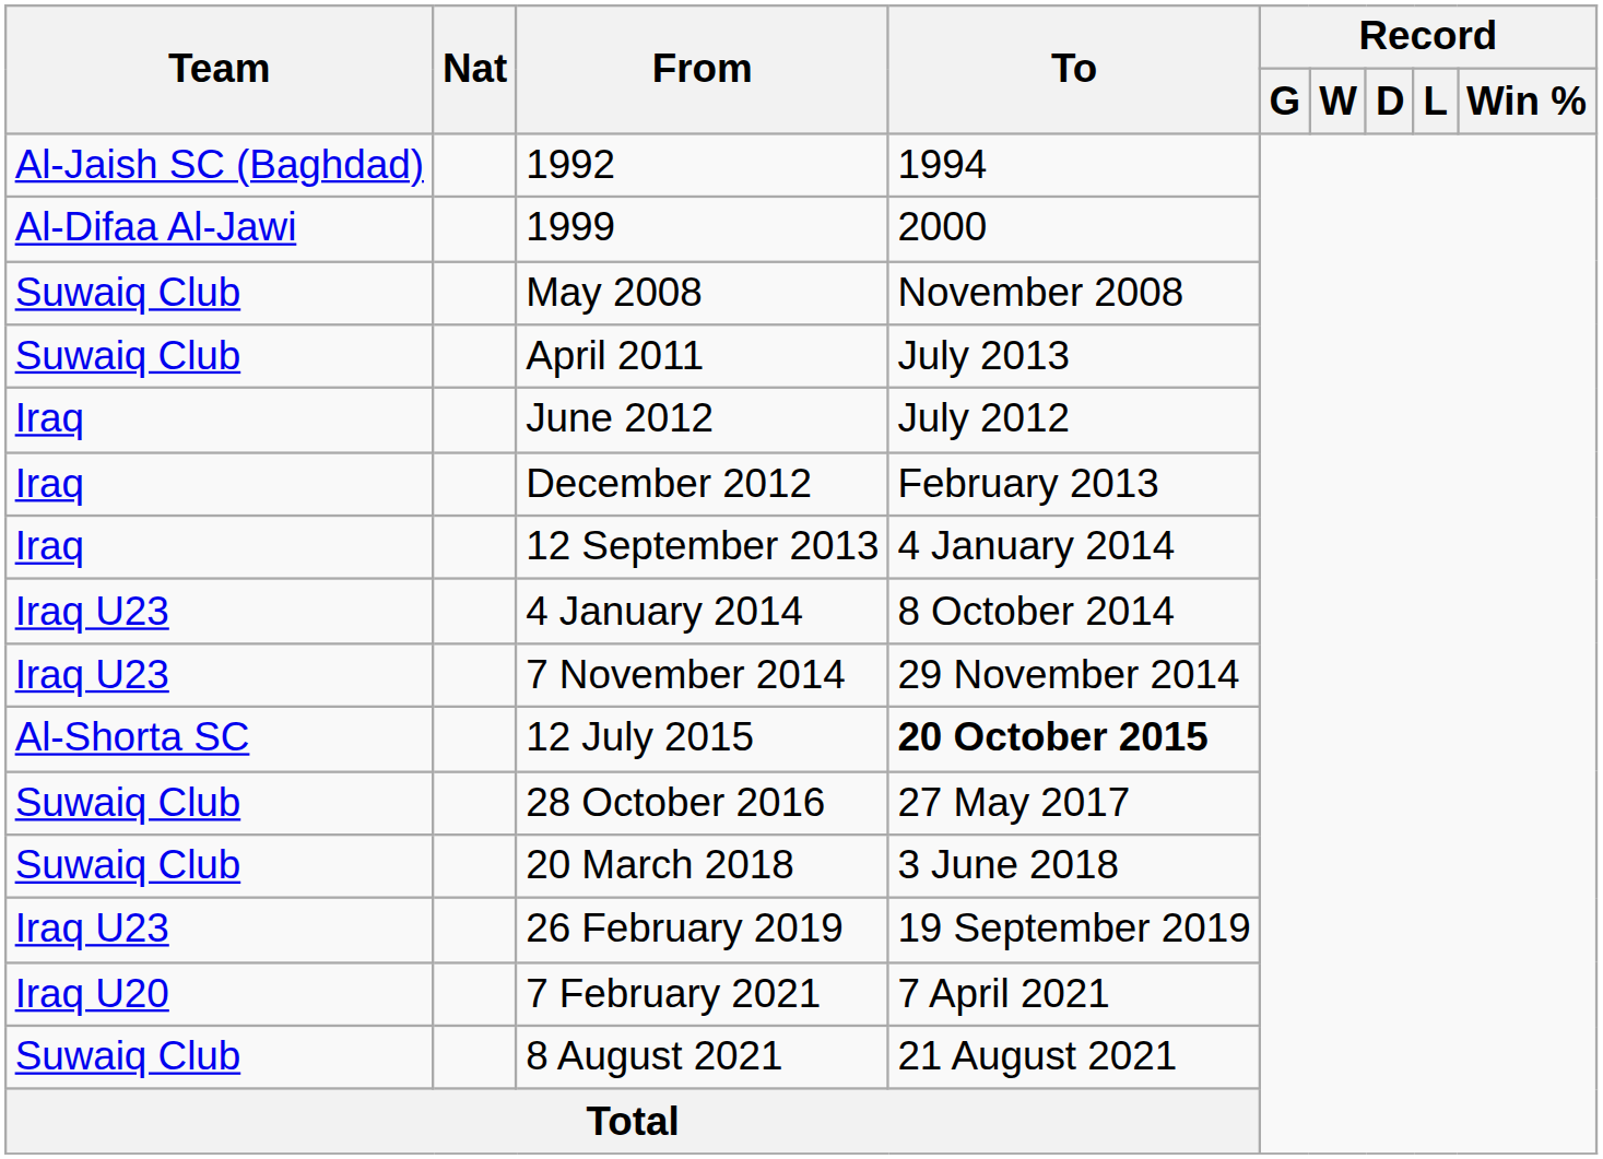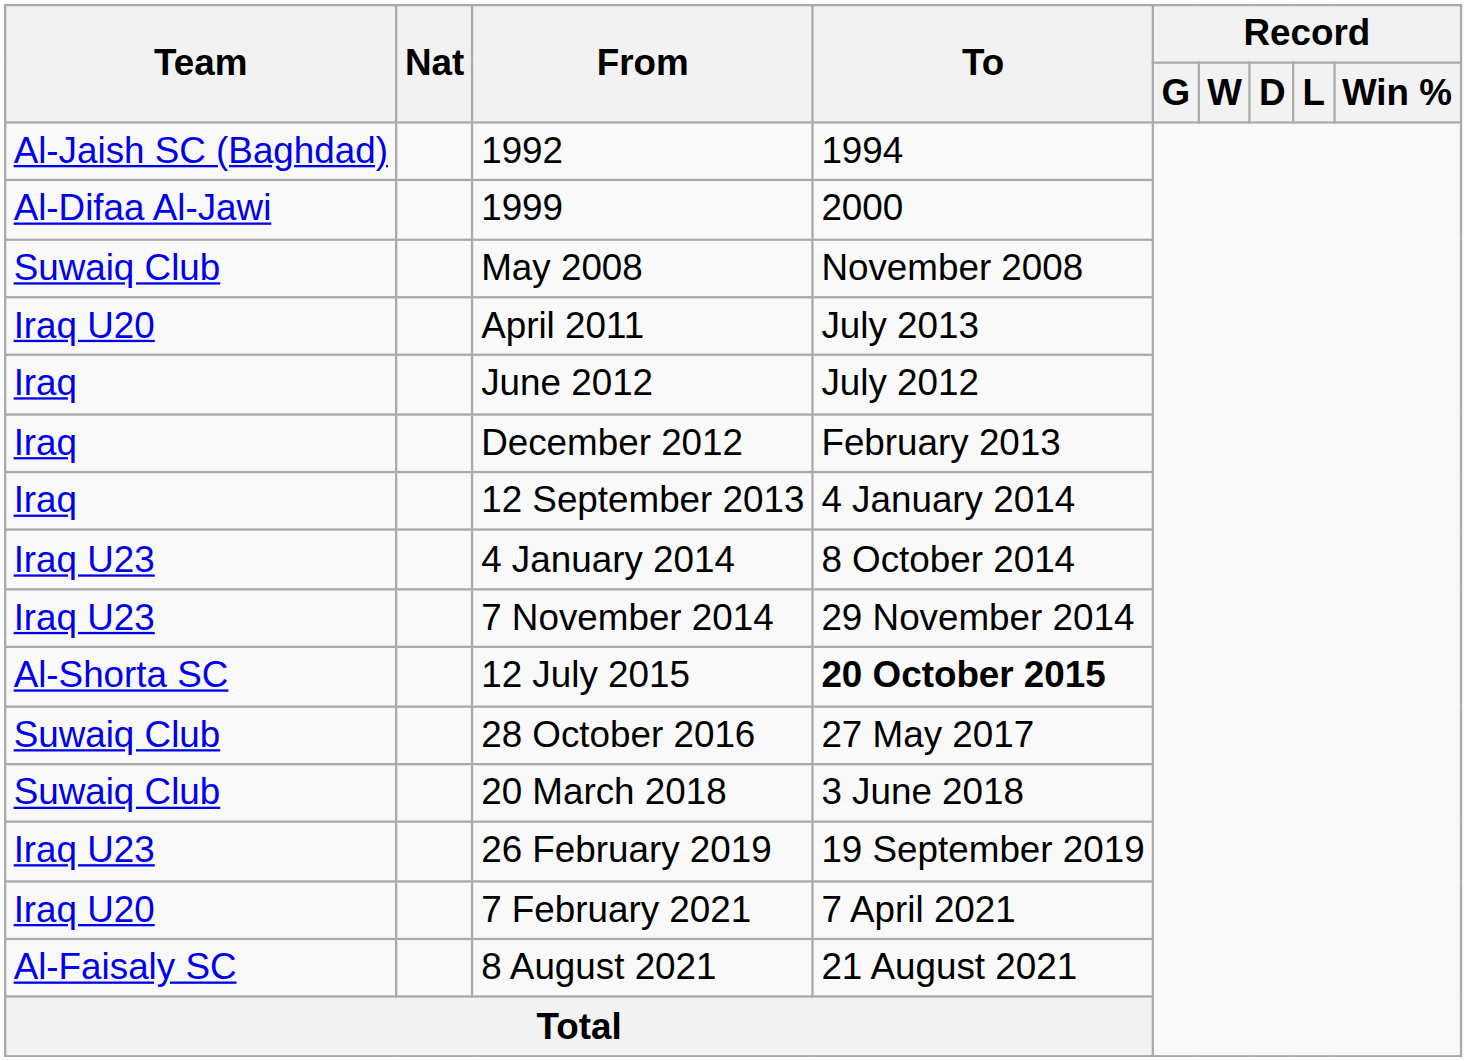April 2011 | Team: Suwaiq Club -> Iraq U20
8 August 2021 | Team: Suwaiq Club -> Al-Faisaly SC
